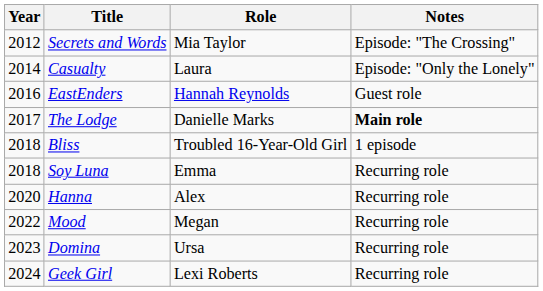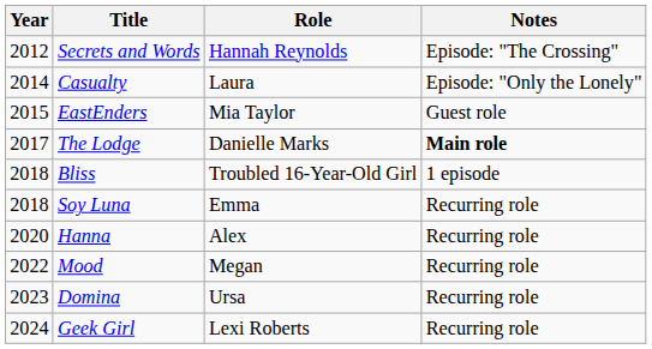Secrets and Words | Role: Mia Taylor -> Hannah Reynolds
EastEnders | Year: 2016 -> 2015
EastEnders | Role: Hannah Reynolds -> Mia Taylor
